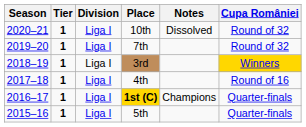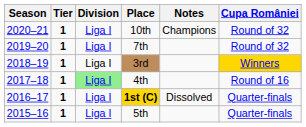10th | Notes: Dissolved -> Champions
4th | Division: no background -> lightgreen background
1st (C) | Notes: Champions -> Dissolved
